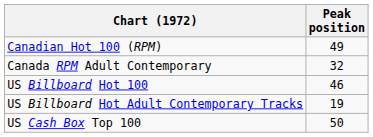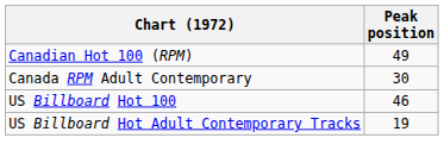Canada RPM Adult Contemporary | Peak position: 32 -> 30
- row: US Cash Box Top 100 | 50
